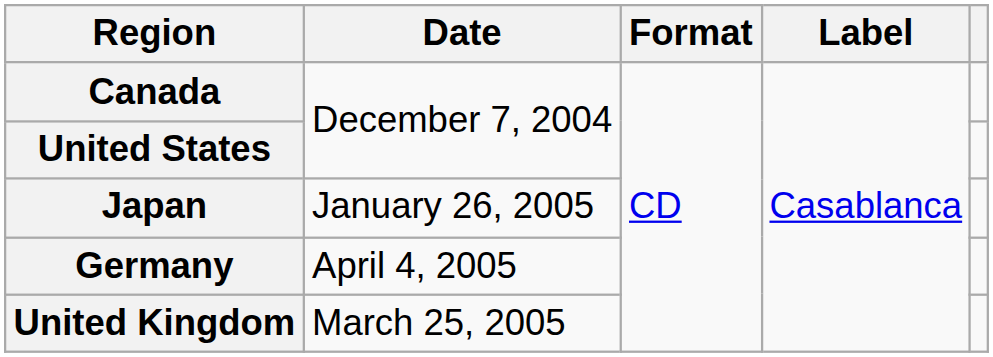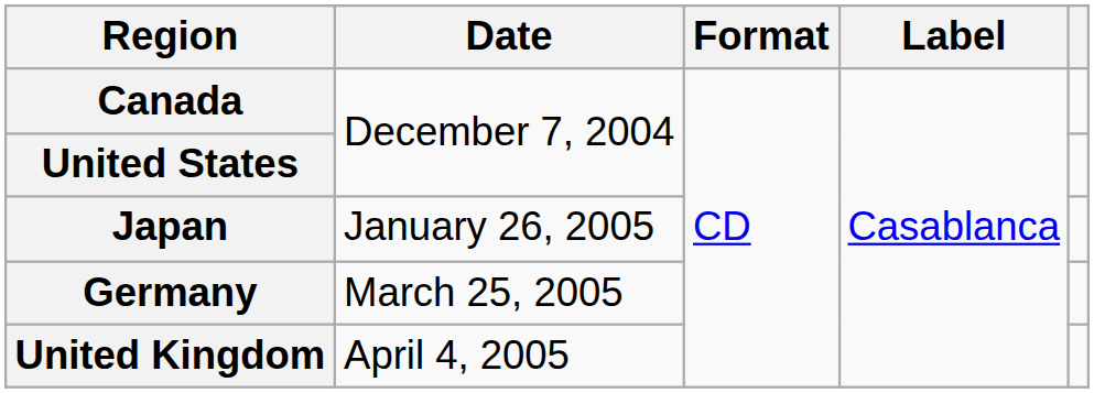Germany | Date: April 4, 2005 -> March 25, 2005
United Kingdom | Date: March 25, 2005 -> April 4, 2005
